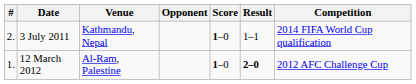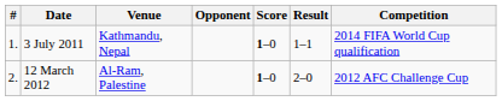3 July 2011 | #: 2. -> 1.
12 March 2012 | #: 1. -> 2.
12 March 2012 | Result: bold -> normal
